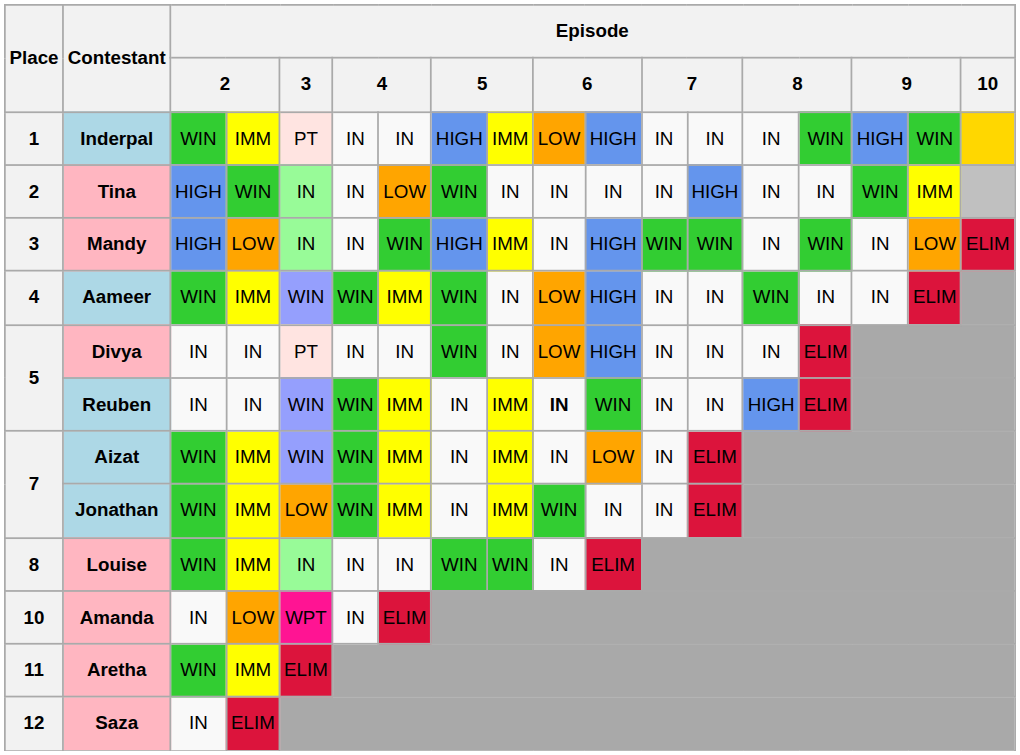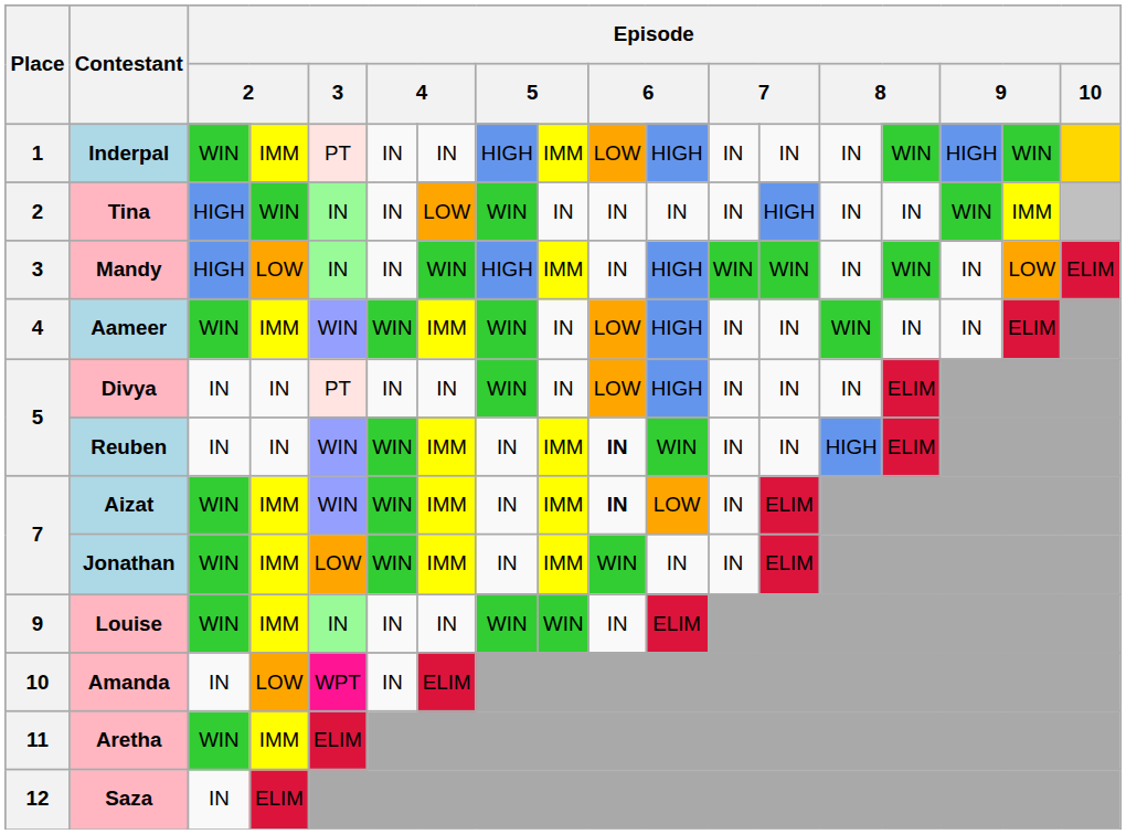Aizat | column 10: normal -> bold
Louise | Place: 8 -> 9
